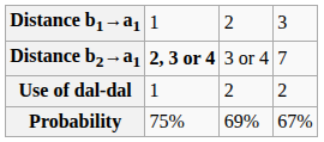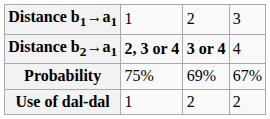Distance b2→a1 | column 3: normal -> bold
Distance b2→a1 | column 4: 7 -> 4
rows swapped: Probability <-> Use of dal-dal
